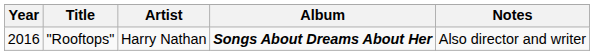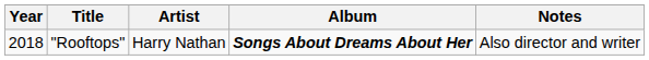"Rooftops" | Year: 2016 -> 2018
